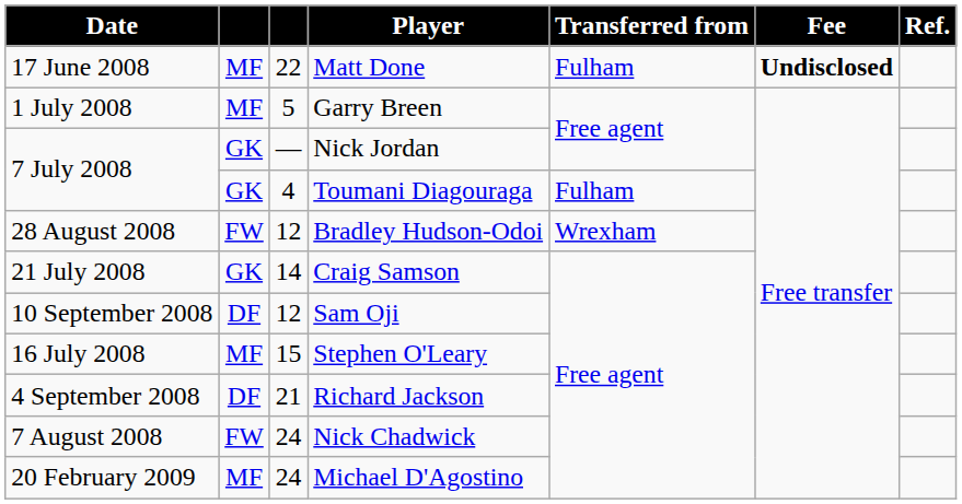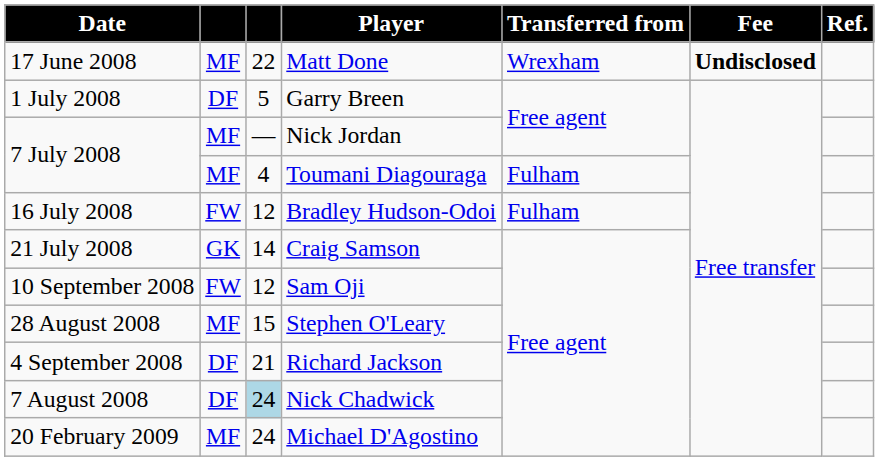Matt Done | Transferred from: Fulham -> Wrexham
Garry Breen | column 2: MF -> DF
Nick Jordan | column 2: GK -> MF
Toumani Diagouraga | column 2: GK -> MF
Bradley Hudson-Odoi | Date: 28 August 2008 -> 16 July 2008
Bradley Hudson-Odoi | Transferred from: Wrexham -> Fulham
Sam Oji | column 2: DF -> FW
Stephen O'Leary | Date: 16 July 2008 -> 28 August 2008
Nick Chadwick | column 2: FW -> DF
Nick Chadwick | column 3: no background -> lightblue background
